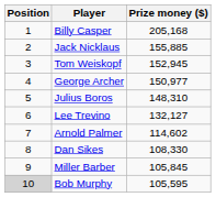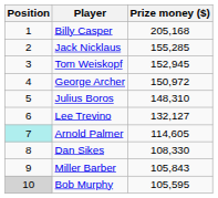Jack Nicklaus | Prize money ($): 155,885 -> 155,285
George Archer | Prize money ($): 150,977 -> 150,972
Arnold Palmer | Position: no background -> paleturquoise background
Arnold Palmer | Prize money ($): 114,602 -> 114,605
Miller Barber | Prize money ($): 105,845 -> 105,843
